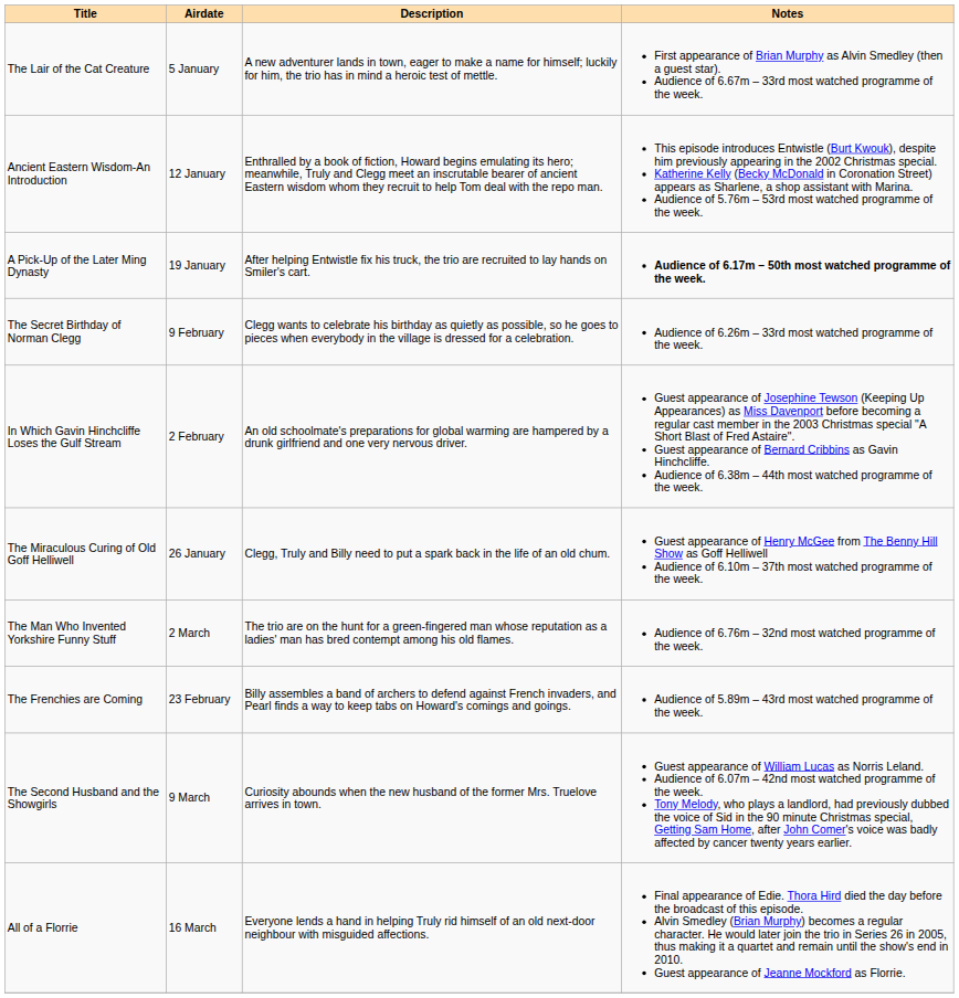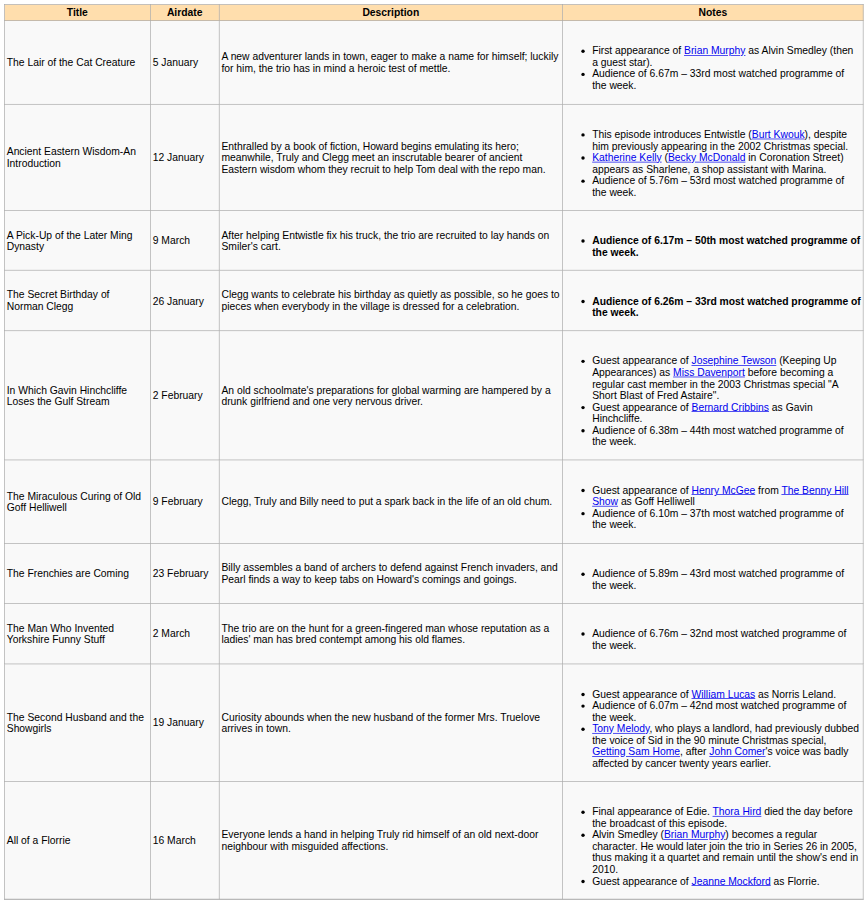A Pick-Up of the Later Ming Dynasty | Airdate: 19 January -> 9 March
The Secret Birthday of Norman Clegg | Airdate: 9 February -> 26 January
The Secret Birthday of Norman Clegg | Notes: normal -> bold
The Miraculous Curing of Old Goff Helliwell | Airdate: 26 January -> 9 February
rows swapped: The Frenchies are Coming <-> The Man Who Invented Yorkshire Funny Stuff
The Second Husband and the Showgirls | Airdate: 9 March -> 19 January
